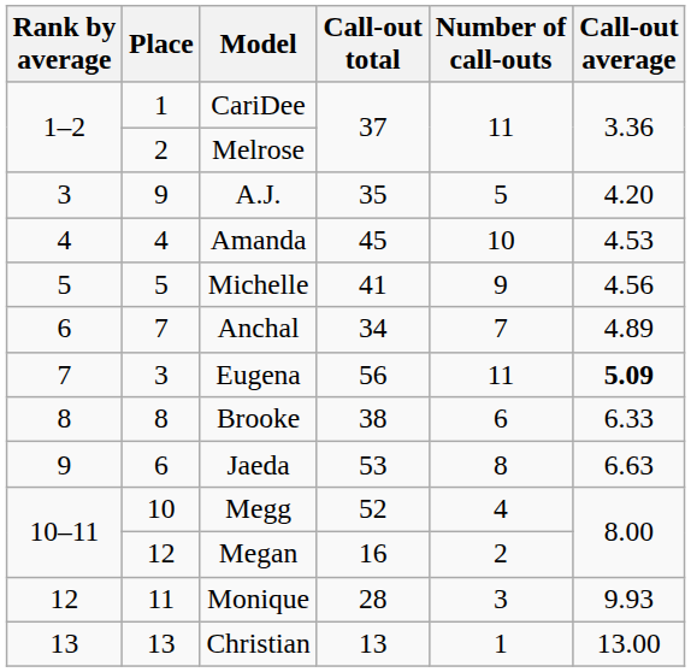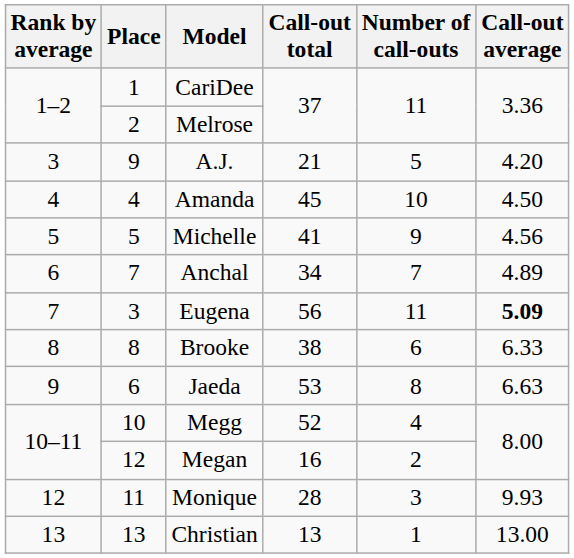A.J. | Call-out total: 35 -> 21
Amanda | Call-out average: 4.53 -> 4.50
